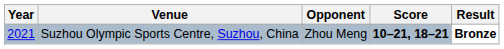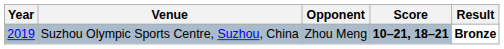Suzhou Olympic Sports Centre, Suzhou, China | Year: 2021 -> 2019
